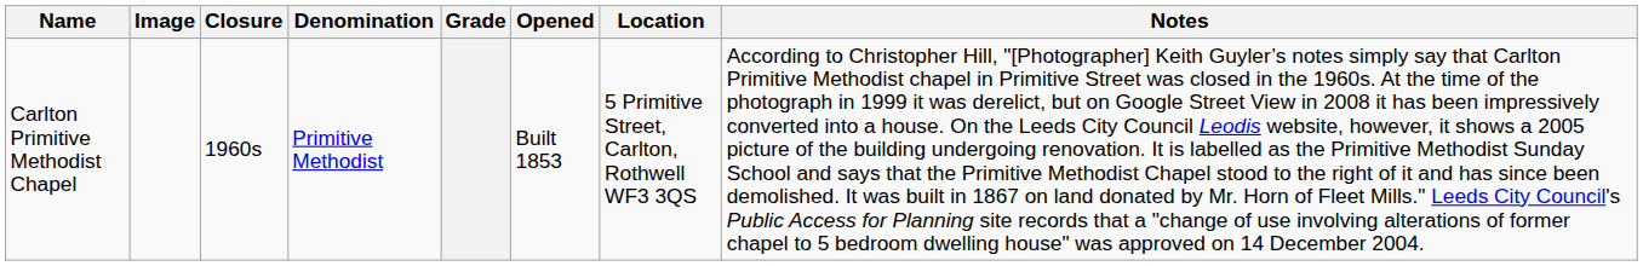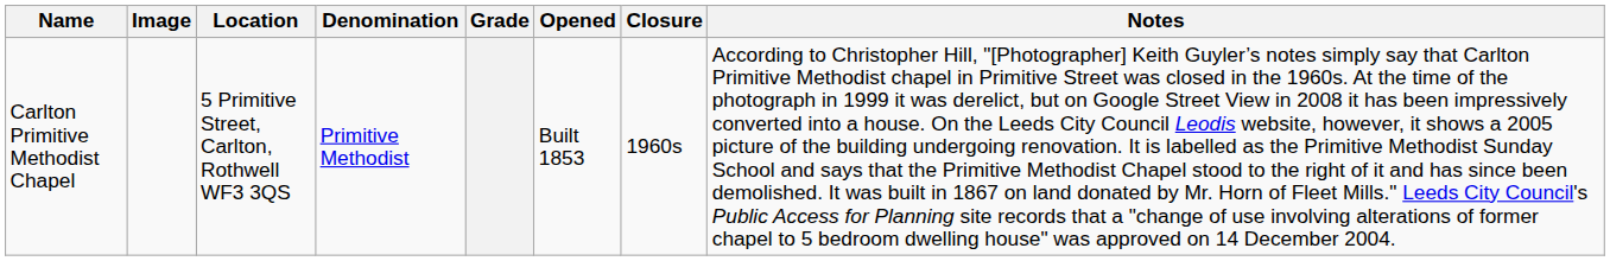columns swapped: Location <-> Closure
